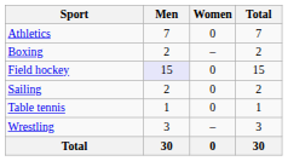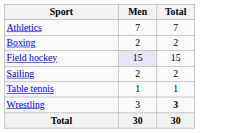- column: Women | 0 | – | 0 | 0 | 0 | – | 0
Wrestling | Total: normal -> bold
